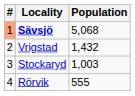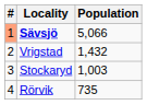Sävsjö | Population: 5,068 -> 5,066
Rörvik | Population: 555 -> 735
